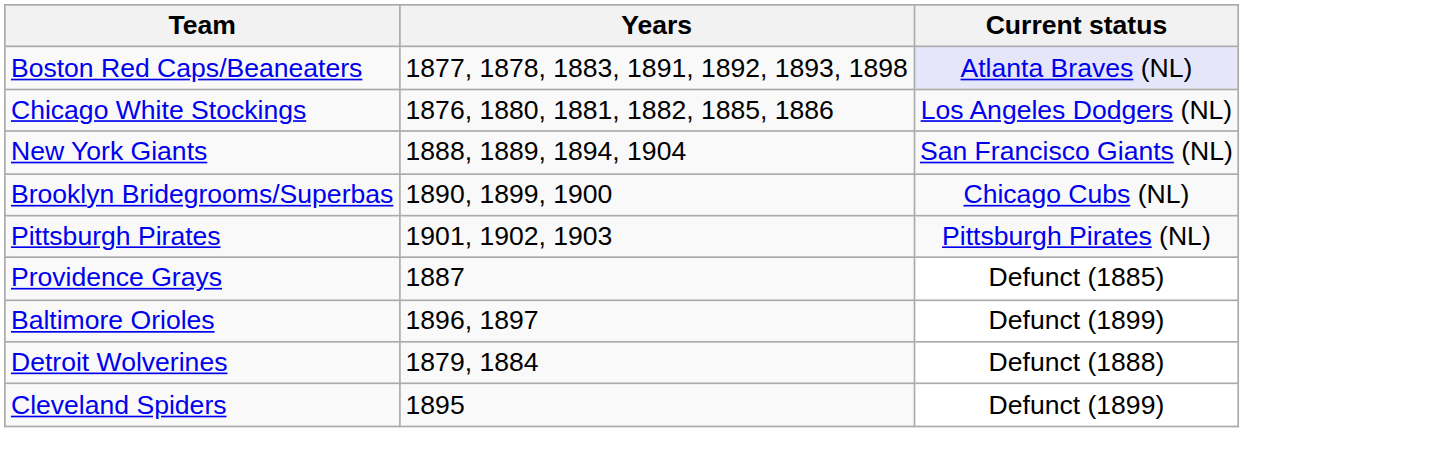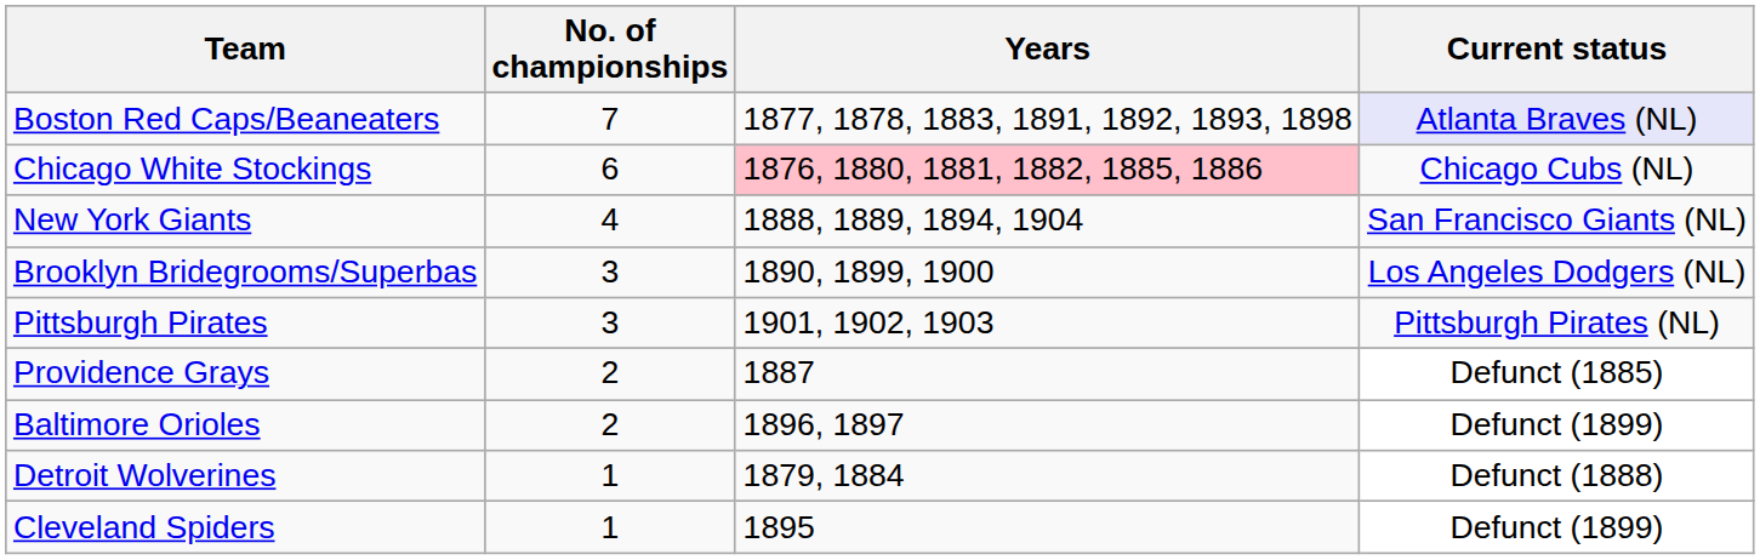+ column: No. of championships | 7 | 6 | 4 | 3 | 3 | 2 | 2 | 1 | 1
Chicago White Stockings | Years: no background -> pink background
Chicago White Stockings | Current status: Los Angeles Dodgers (NL) -> Chicago Cubs (NL)
Brooklyn Bridegrooms/Superbas | Current status: Chicago Cubs (NL) -> Los Angeles Dodgers (NL)
